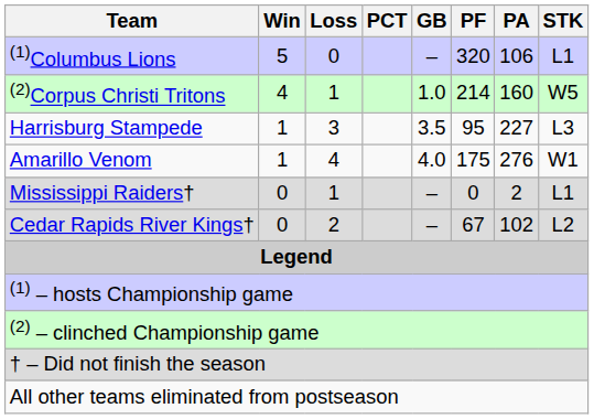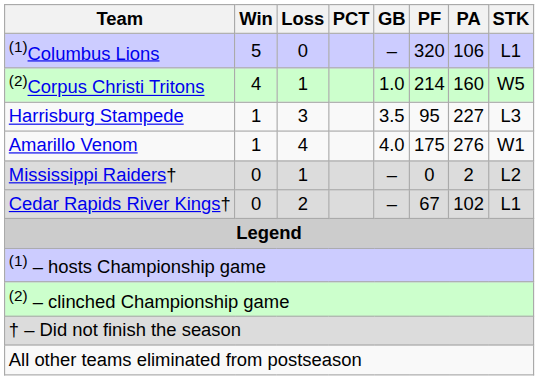Mississippi Raiders† | STK: L1 -> L2
Cedar Rapids River Kings† | STK: L2 -> L1
